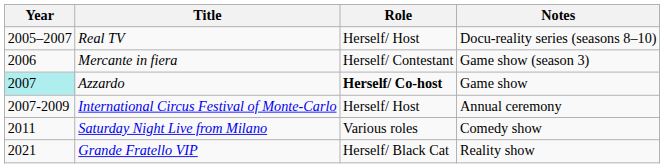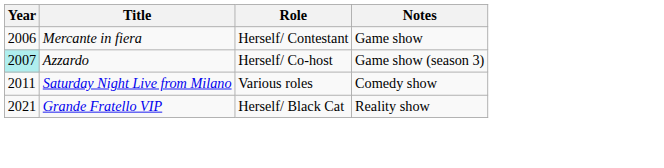- row: 2005–2007 | Real TV | Herself/ Host | Docu-reality series (seasons 8–10)
Mercante in fiera | Notes: Game show (season 3) -> Game show
Azzardo | Role: bold -> normal
Azzardo | Notes: Game show -> Game show (season 3)
- row: 2007-2009 | International Circus Festival of Monte-Carlo | Herself/ Host | Annual ceremony
